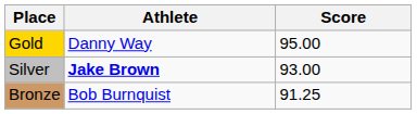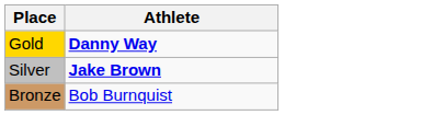- column: Score | 95.00 | 93.00 | 91.25
Gold | Athlete: normal -> bold
